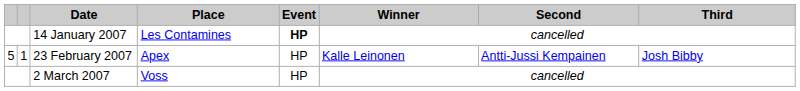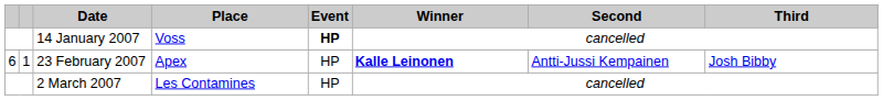14 January 2007 | Place: Les Contamines -> Voss
23 February 2007 | column 1: 5 -> 6
23 February 2007 | Winner: normal -> bold
2 March 2007 | Place: Voss -> Les Contamines
